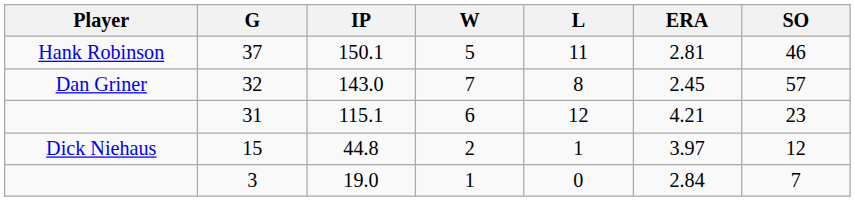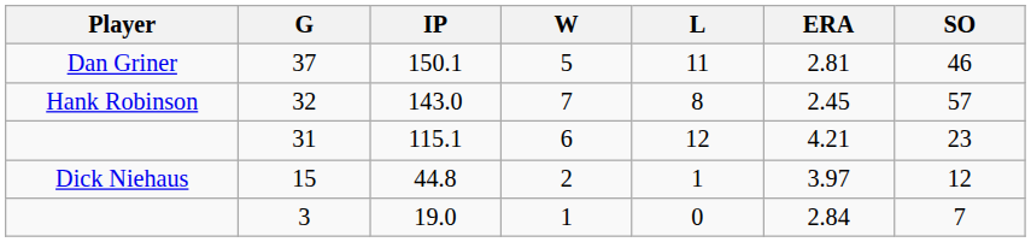37 | Player: Hank Robinson -> Dan Griner
32 | Player: Dan Griner -> Hank Robinson
